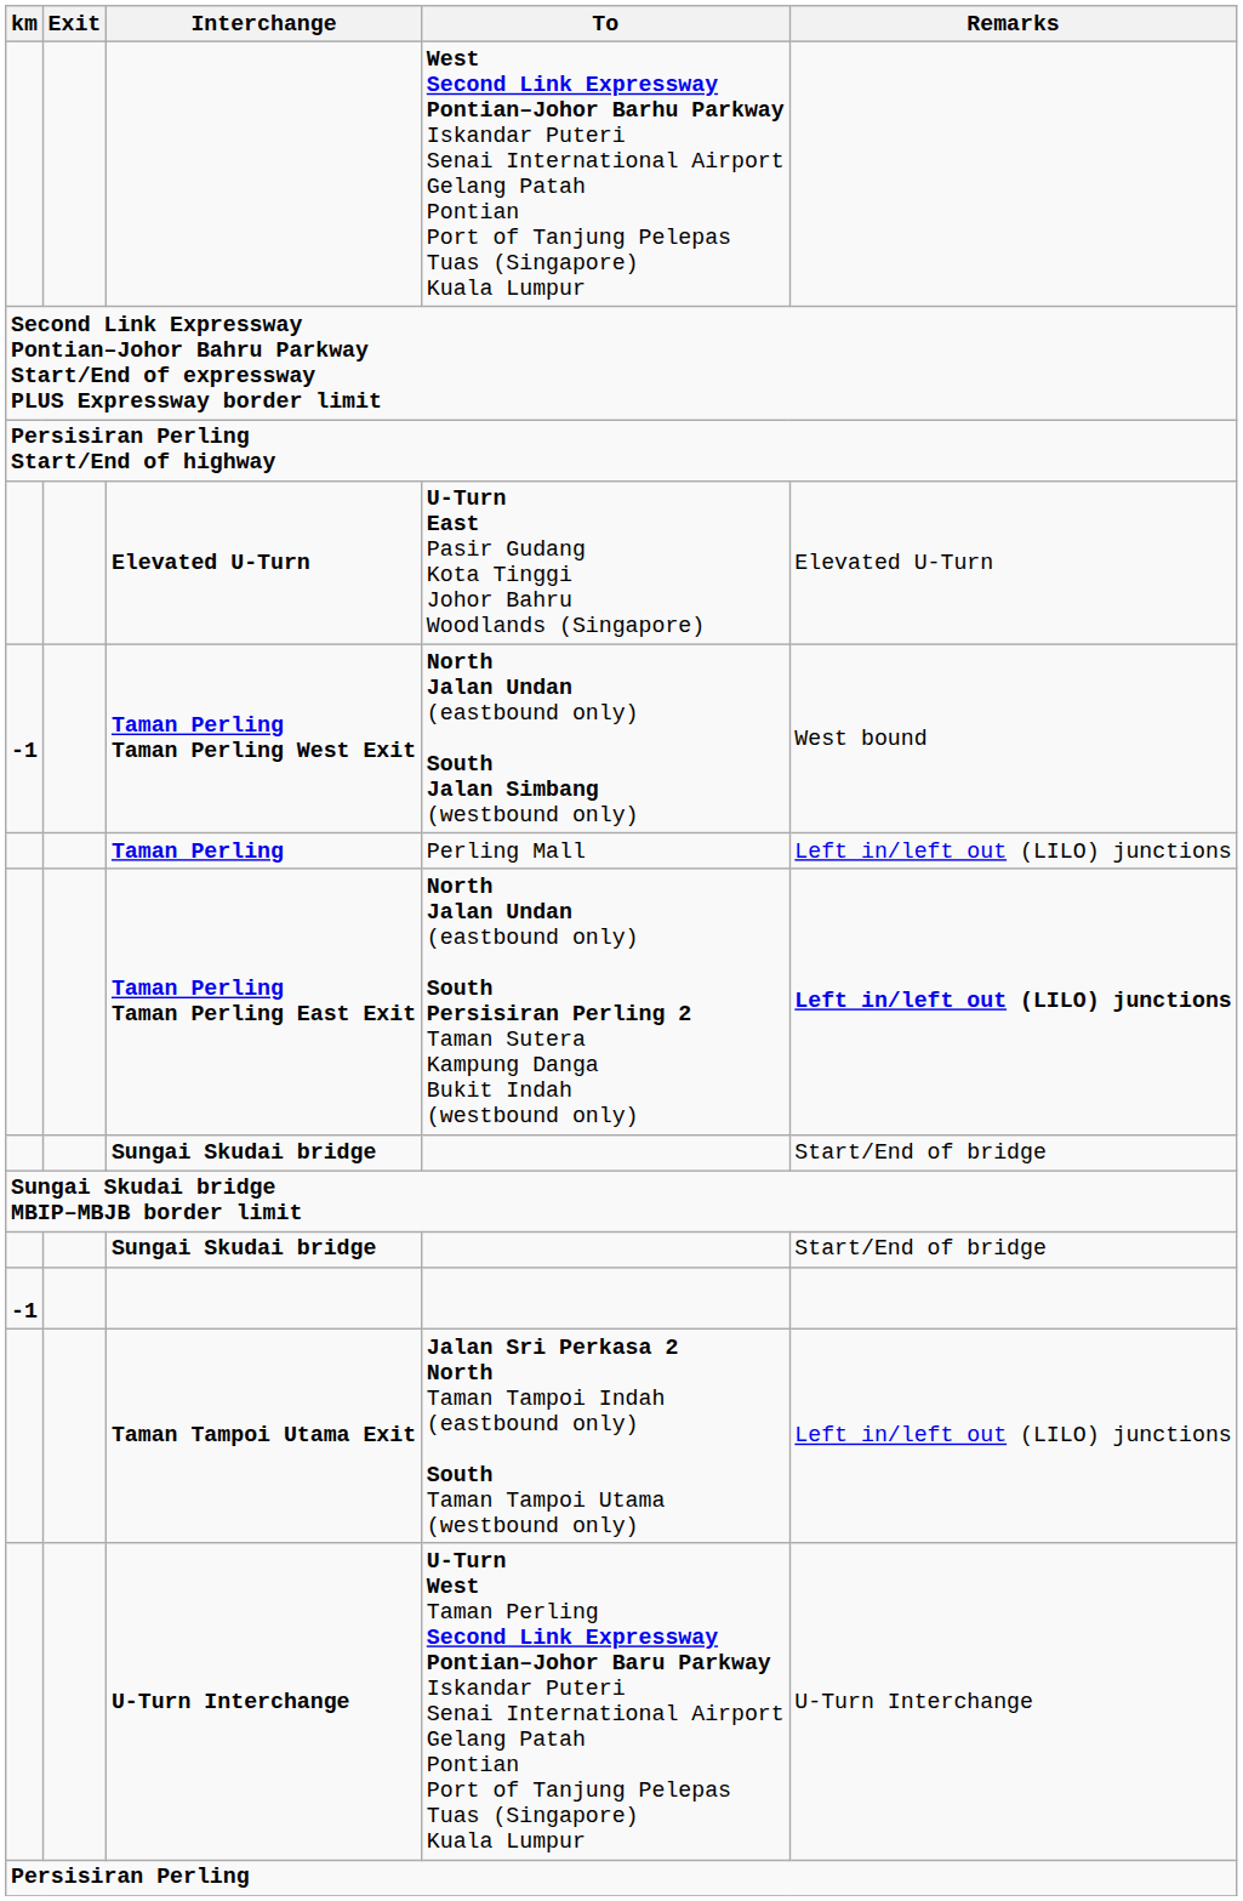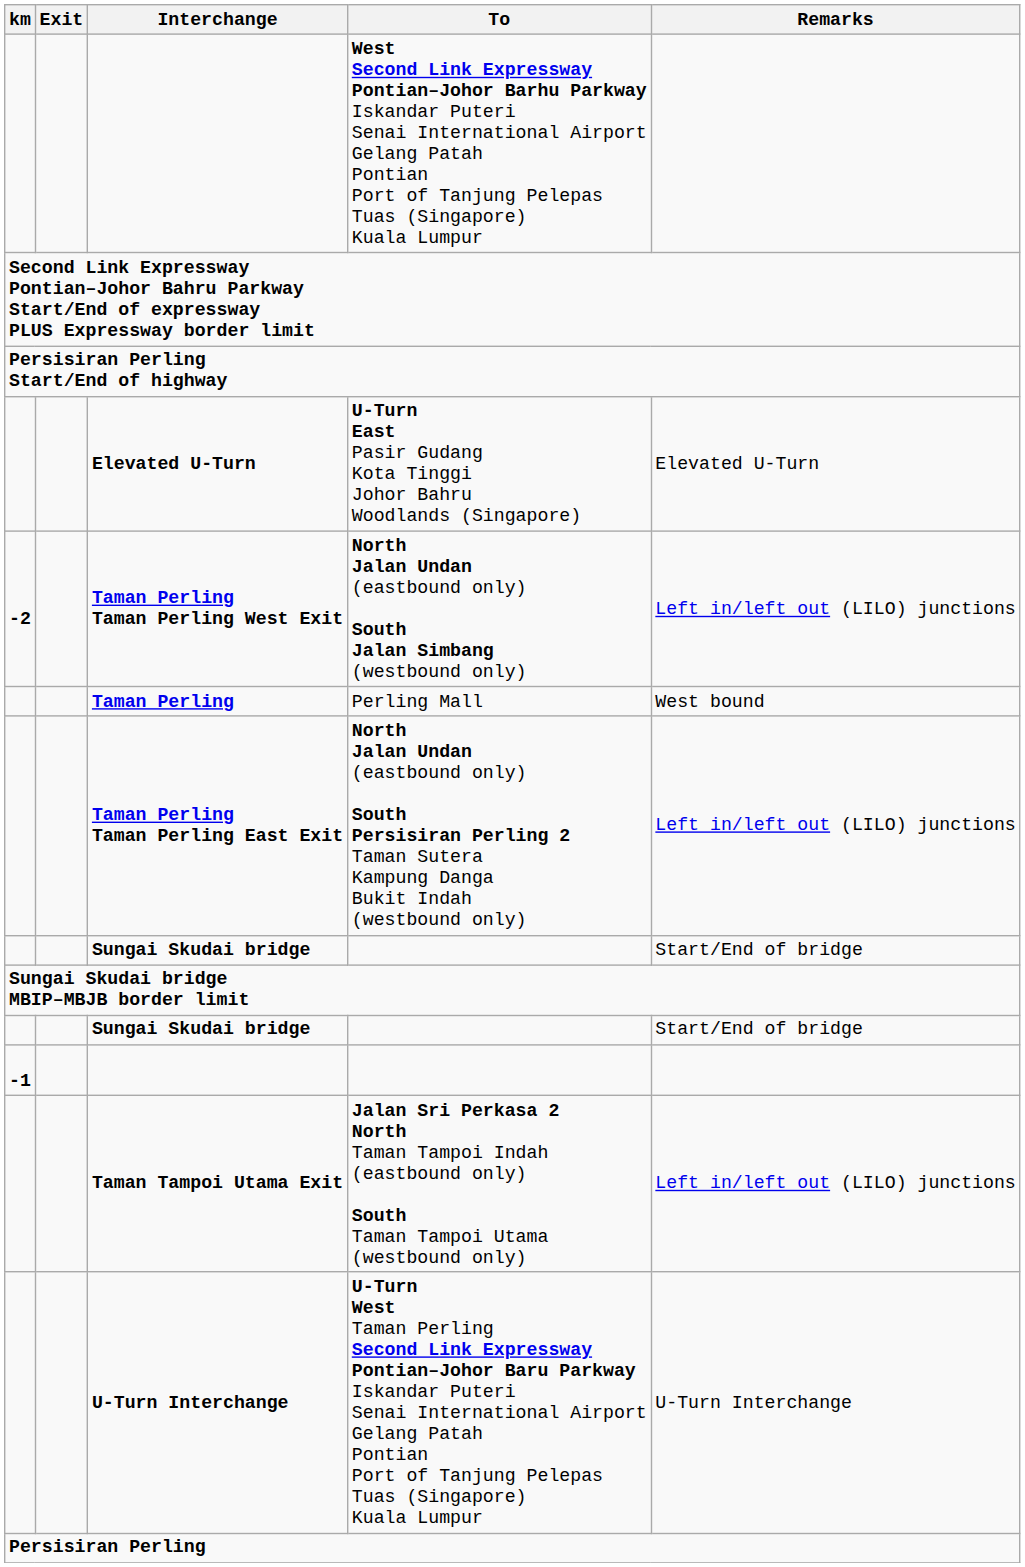Taman Perling Taman Perling West Exit | km: -1 -> -2
Taman Perling Taman Perling West Exit | Remarks: West bound -> Left in/left out (LILO) junctions
Taman Perling | Remarks: Left in/left out (LILO) junctions -> West bound
Taman Perling Taman Perling East Exit | Remarks: bold -> normal
